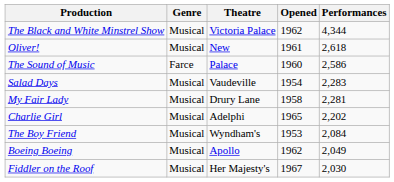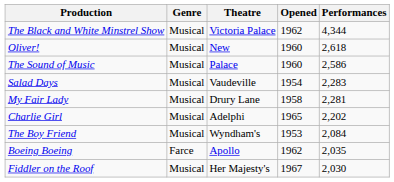Oliver! | Opened: 1961 -> 1960
The Sound of Music | Genre: Farce -> Musical
Boeing Boeing | Genre: Musical -> Farce
Boeing Boeing | Performances: 2,049 -> 2,035
